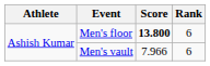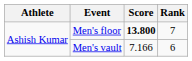Men's floor | Rank: 6 -> 7
Men's vault | Score: 7.966 -> 7.166
